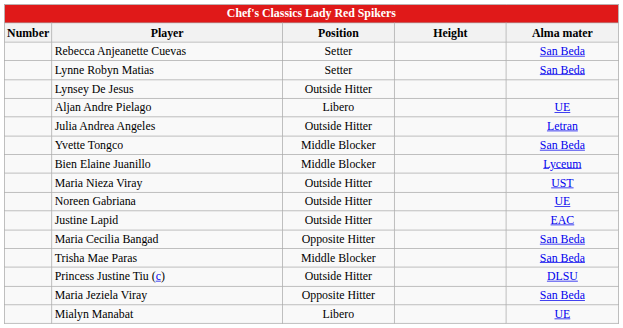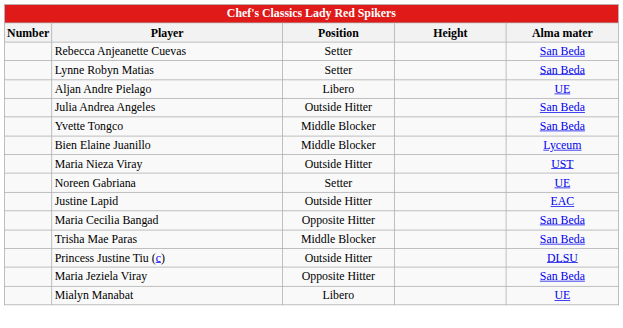- row: Lynsey De Jesus | Outside Hitter
Julia Andrea Angeles | Alma mater: Letran -> San Beda
Noreen Gabriana | Position: Outside Hitter -> Setter
